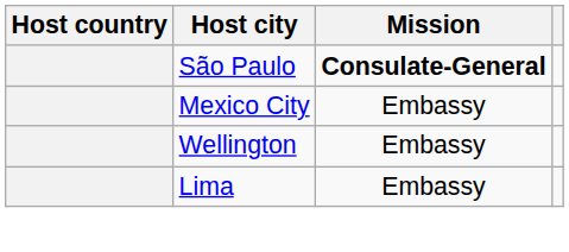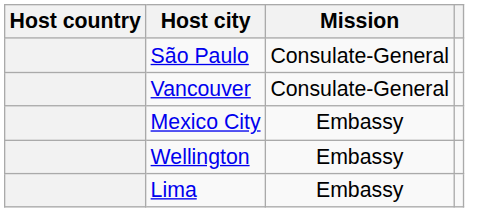São Paulo | Mission: bold -> normal
+ row: Vancouver | Consulate-General
